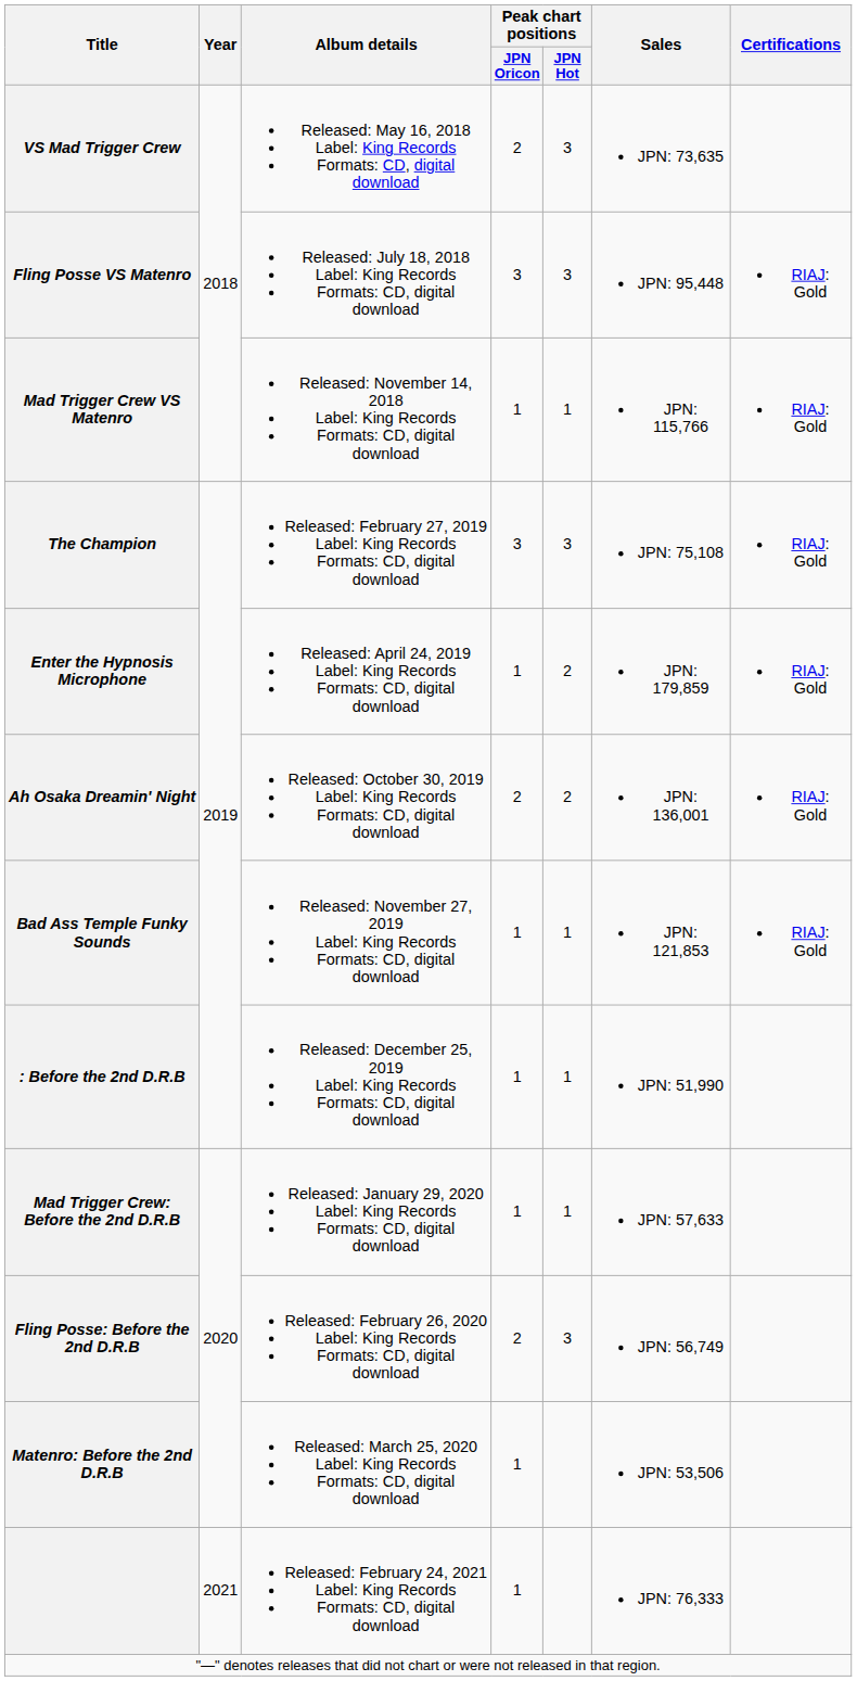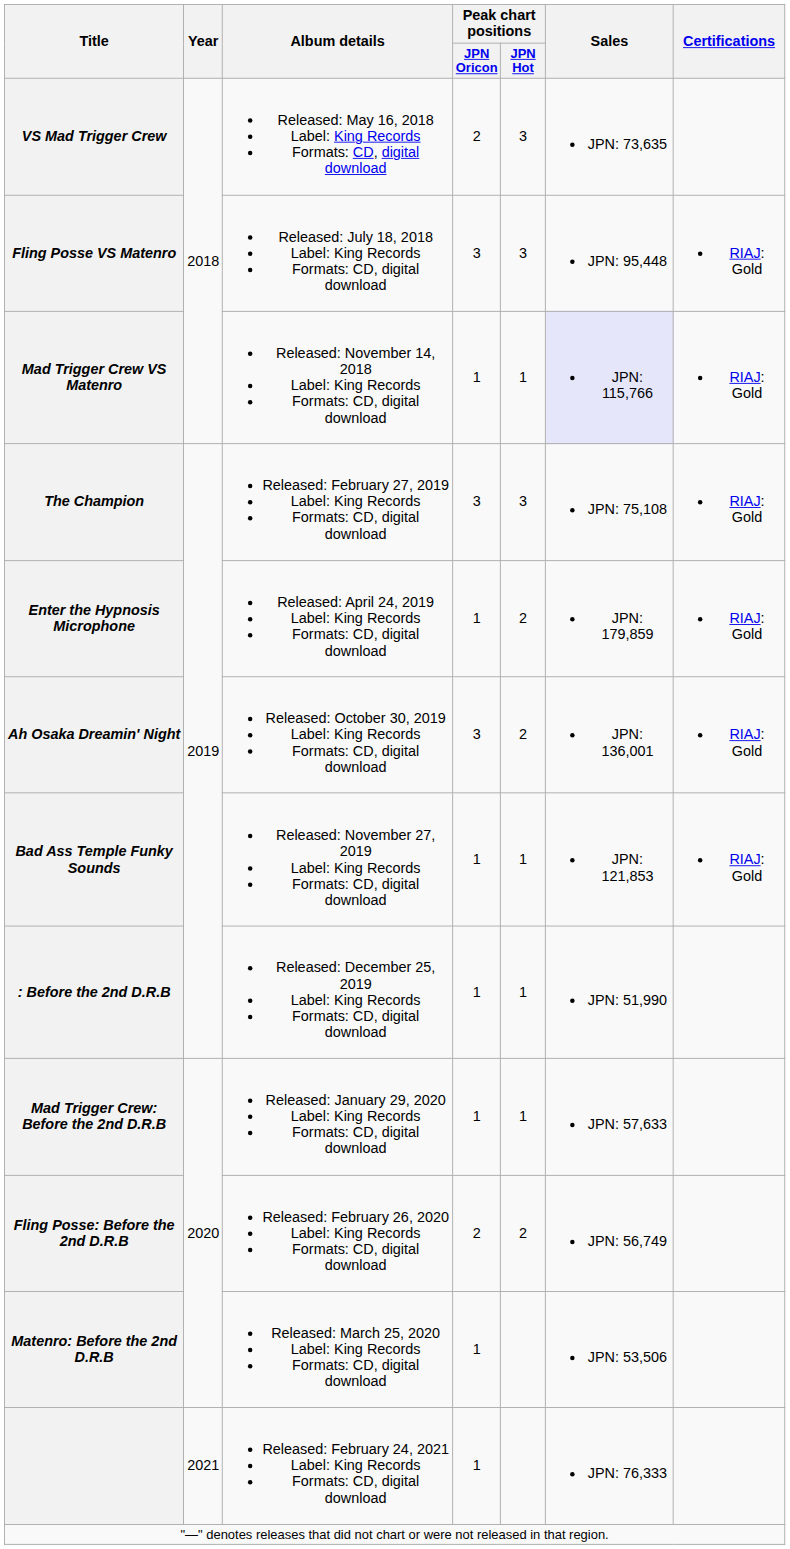Mad Trigger Crew VS Matenro | Sales: no background -> lavender background
Ah Osaka Dreamin' Night | Peak chart positions / JPN Oricon: 2 -> 3
Fling Posse: Before the 2nd D.R.B | Peak chart positions / JPN Hot: 3 -> 2
